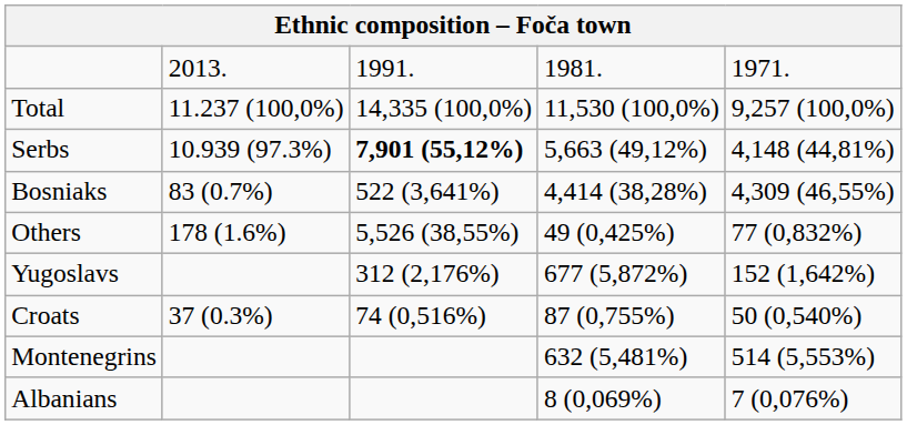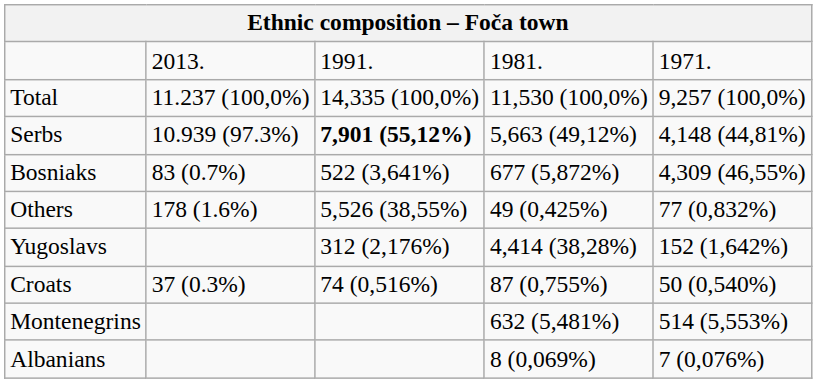Bosniaks | column 4: 4,414 (38,28%) -> 677 (5,872%)
Yugoslavs | column 4: 677 (5,872%) -> 4,414 (38,28%)
